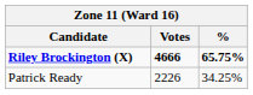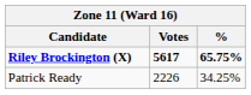Riley Brockington (X) | Votes: 4666 -> 5617
